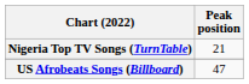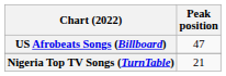rows swapped: Nigeria Top TV Songs (TurnTable) <-> US Afrobeats Songs (Billboard)
